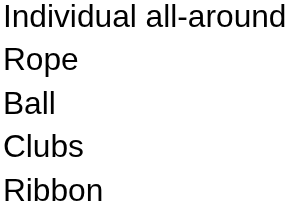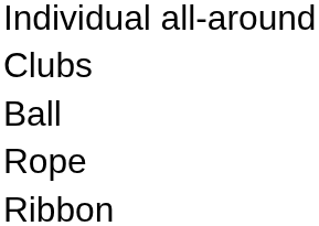rows swapped: Rope <-> Clubs
